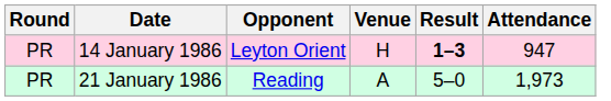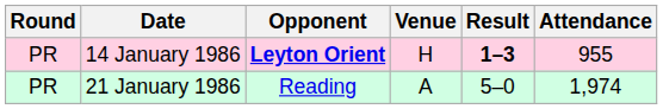14 January 1986 | Opponent: normal -> bold
14 January 1986 | Attendance: 947 -> 955
21 January 1986 | Attendance: 1,973 -> 1,974
